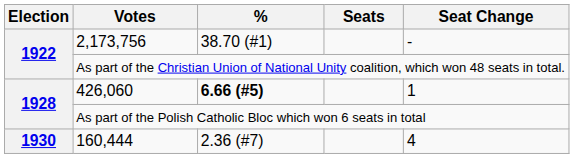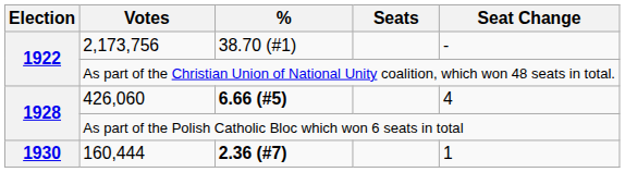426,060 | Seat Change: 1 -> 4
160,444 | %: normal -> bold
160,444 | Seat Change: 4 -> 1
